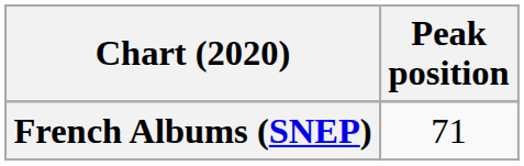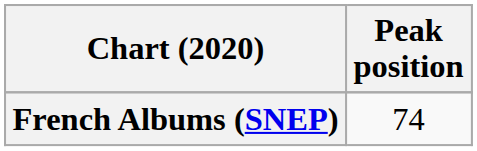French Albums (SNEP) | Peak position: 71 -> 74
